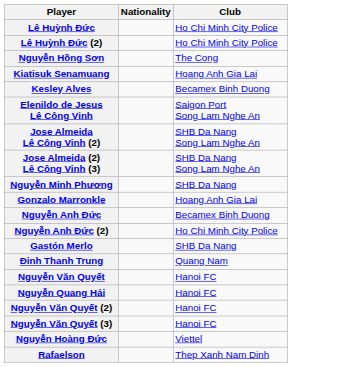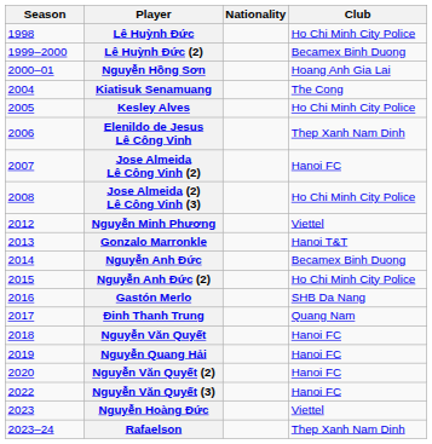+ column: Season | 1998 | 1999–2000 | 2000–01 | 2004 | 2005 | 2006 | 2007 | 2008 | 2012 | 2013 | 2014 | 2015 | 2016 | 2017 | 2018 | 2019 | 2020 | 2022 | 2023 | 2023–24
Lê Huỳnh Đức (2) | Club: Ho Chi Minh City Police -> Becamex Binh Duong
Nguyễn Hồng Sơn | Club: The Cong -> Hoang Anh Gia Lai
Kiatisuk Senamuang | Club: Hoang Anh Gia Lai -> The Cong
Kesley Alves | Club: Becamex Binh Duong -> Ho Chi Minh City Police
Elenildo de Jesus Lê Công Vinh | Club: Saigon Port Song Lam Nghe An -> Thep Xanh Nam Dinh
Jose Almeida Lê Công Vinh (2) | Club: SHB Da Nang Song Lam Nghe An -> Hanoi FC
Jose Almeida (2) Lê Công Vinh (3) | Club: SHB Da Nang Song Lam Nghe An -> Ho Chi Minh City Police
Nguyễn Minh Phương | Club: SHB Da Nang -> Viettel
Gonzalo Marronkle | Club: Hoang Anh Gia Lai -> Hanoi T&T
